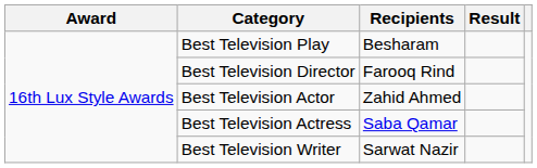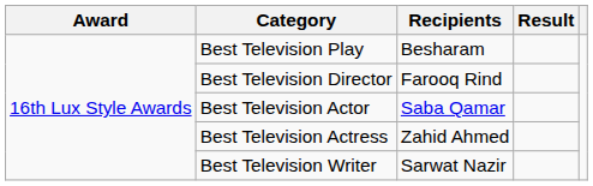Best Television Actor | Recipients: Zahid Ahmed -> Saba Qamar
Best Television Actress | Recipients: Saba Qamar -> Zahid Ahmed
